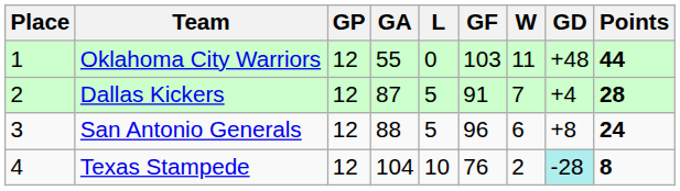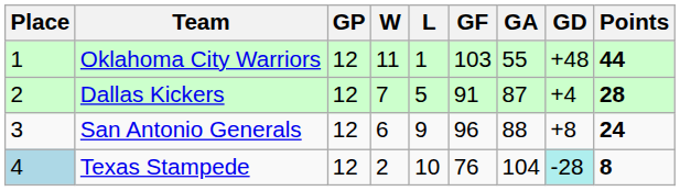columns swapped: W <-> GA
Oklahoma City Warriors | L: 0 -> 1
San Antonio Generals | L: 5 -> 9
Texas Stampede | Place: no background -> lightblue background
